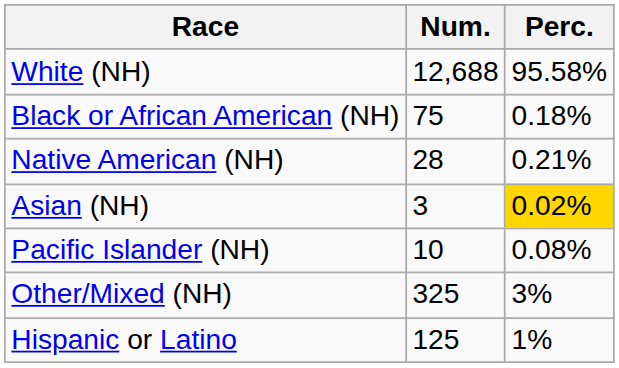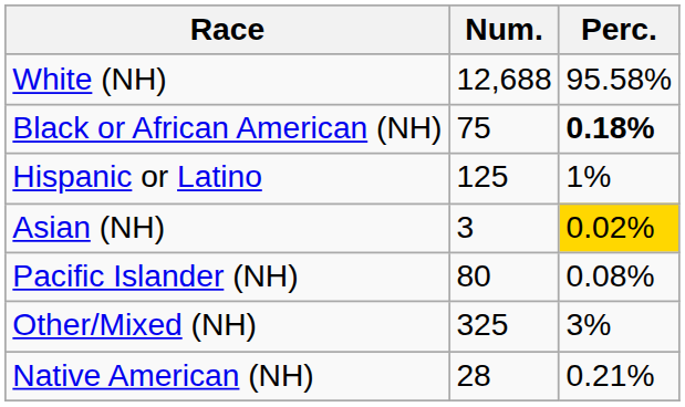Black or African American (NH) | Perc.: normal -> bold
rows swapped: Native American (NH) <-> Hispanic or Latino
Pacific Islander (NH) | Num.: 10 -> 80
